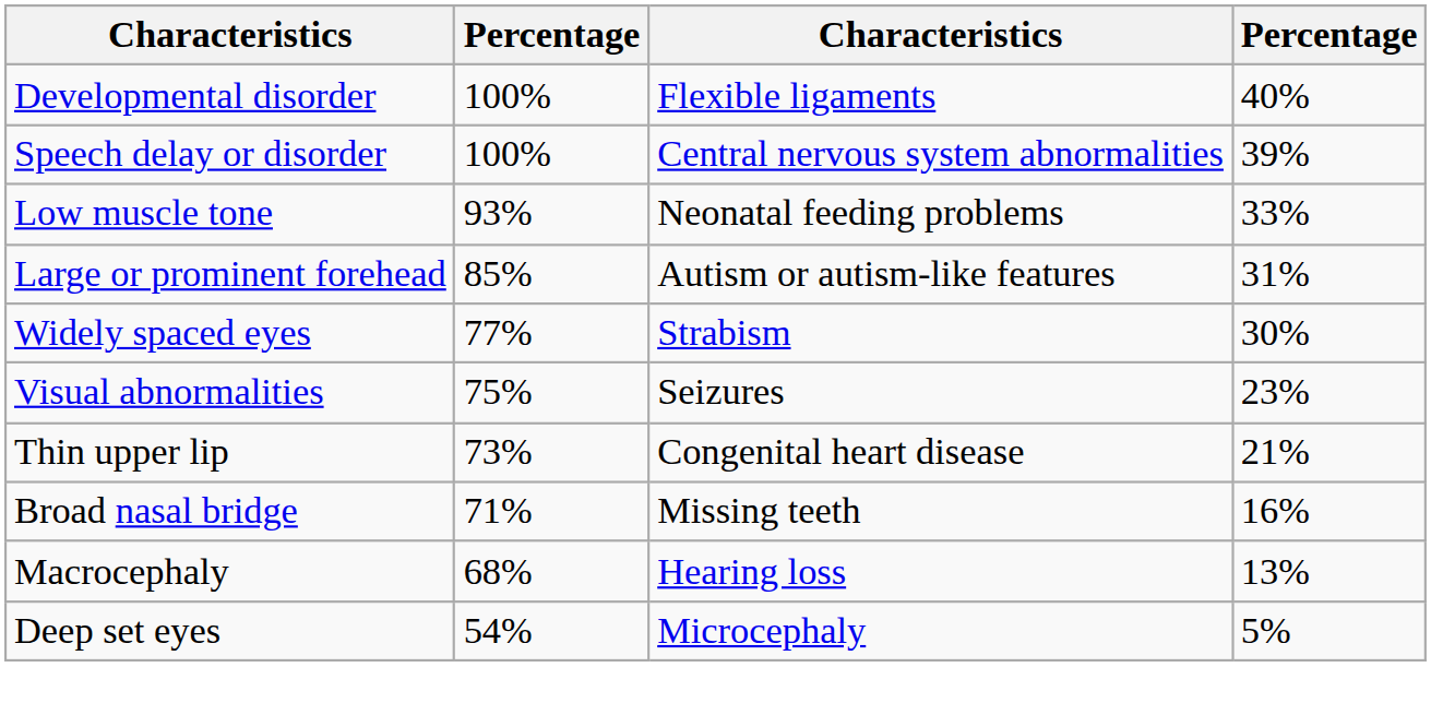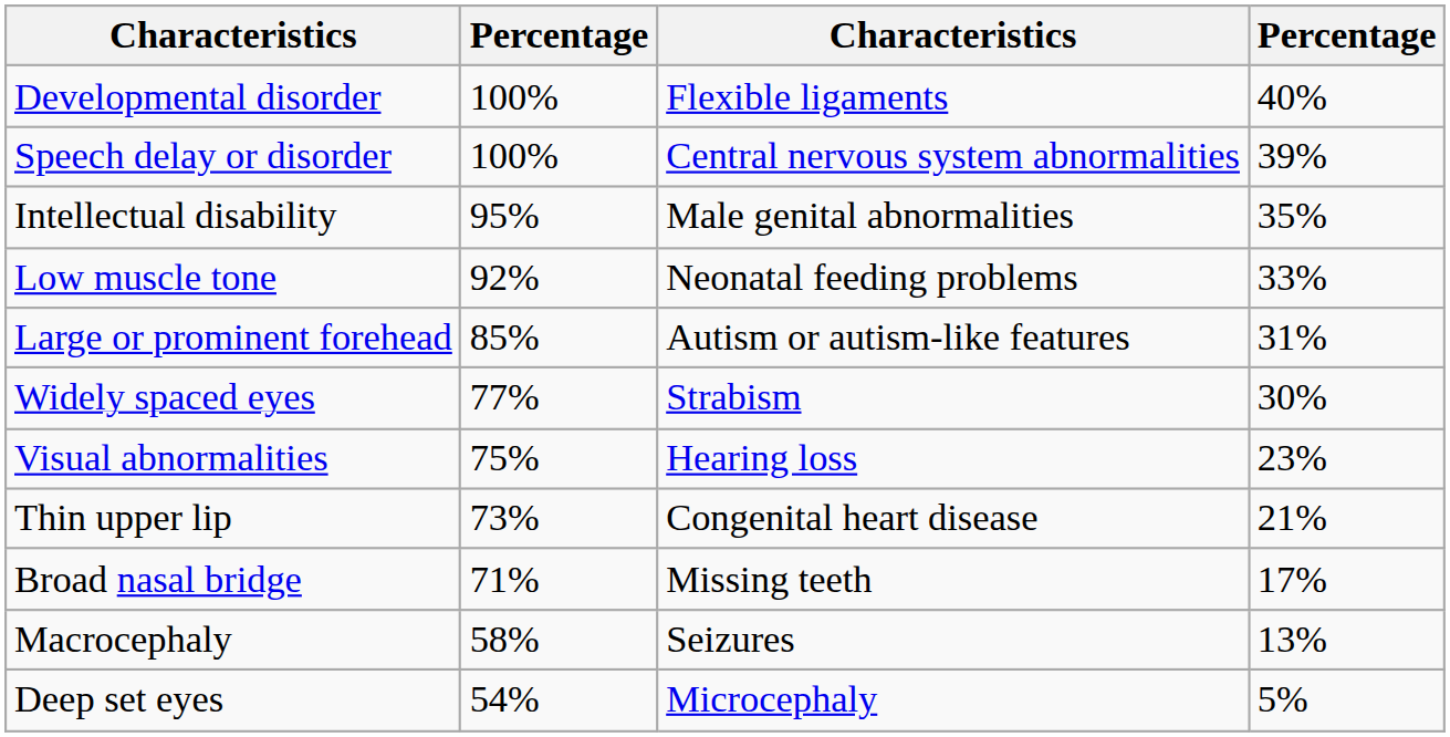+ row: Intellectual disability | 95% | Male genital abnormalities | 35%
Low muscle tone | column 2: 93% -> 92%
Visual abnormalities | column 3: Seizures -> Hearing loss
Broad nasal bridge | column 4: 16% -> 17%
Macrocephaly | column 2: 68% -> 58%
Macrocephaly | column 3: Hearing loss -> Seizures
